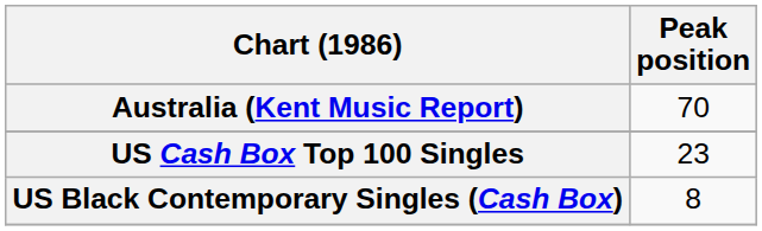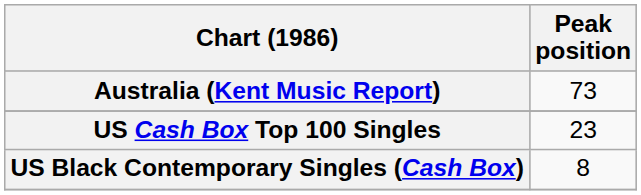Australia (Kent Music Report) | Peak position: 70 -> 73
